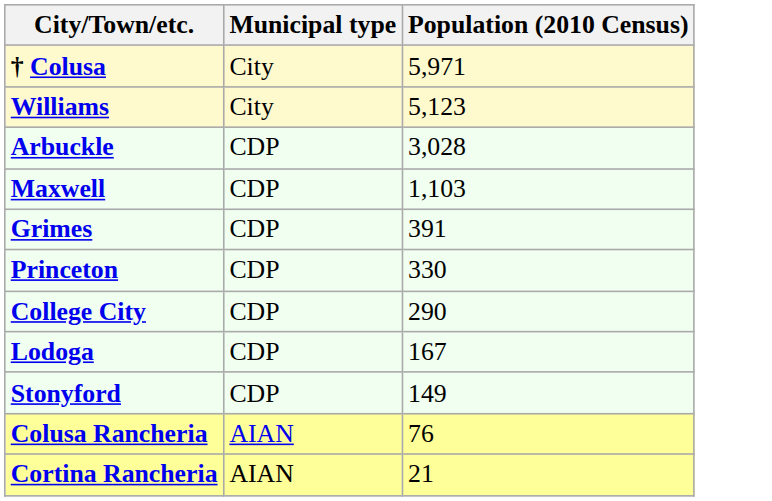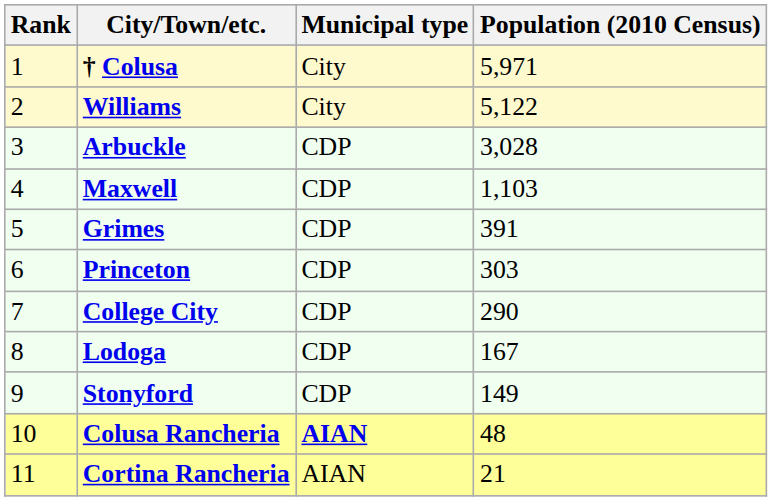+ column: Rank | 1 | 2 | 3 | 4 | 5 | 6 | 7 | 8 | 9 | 10 | 11
Williams | Population (2010 Census): 5,123 -> 5,122
Princeton | Population (2010 Census): 330 -> 303
Colusa Rancheria | Municipal type: normal -> bold
Colusa Rancheria | Population (2010 Census): 76 -> 48
